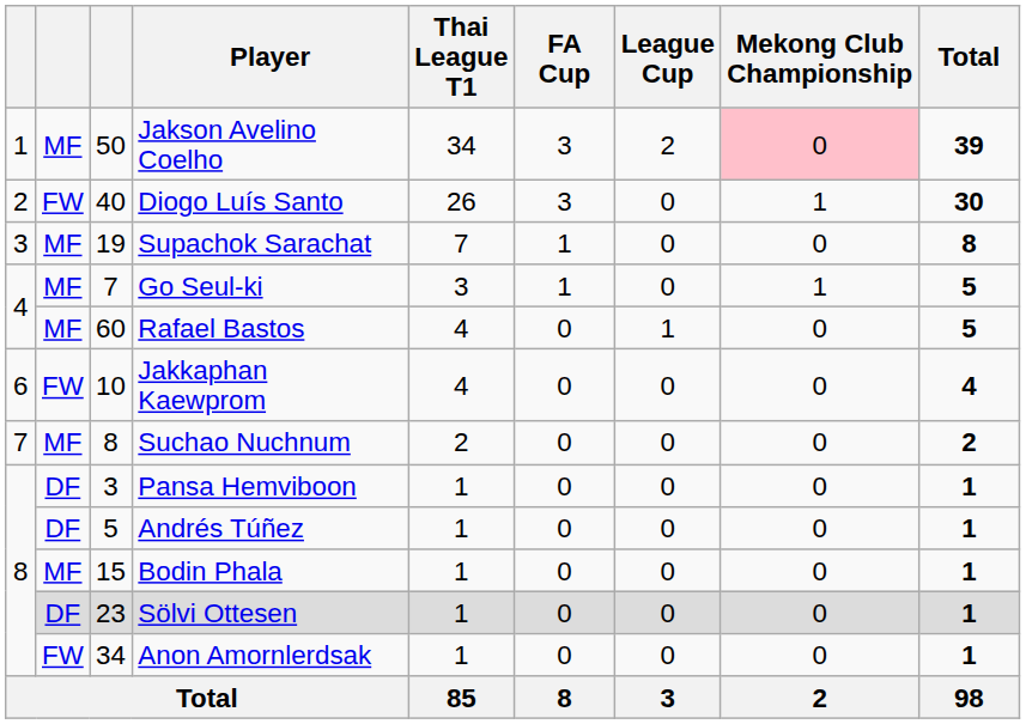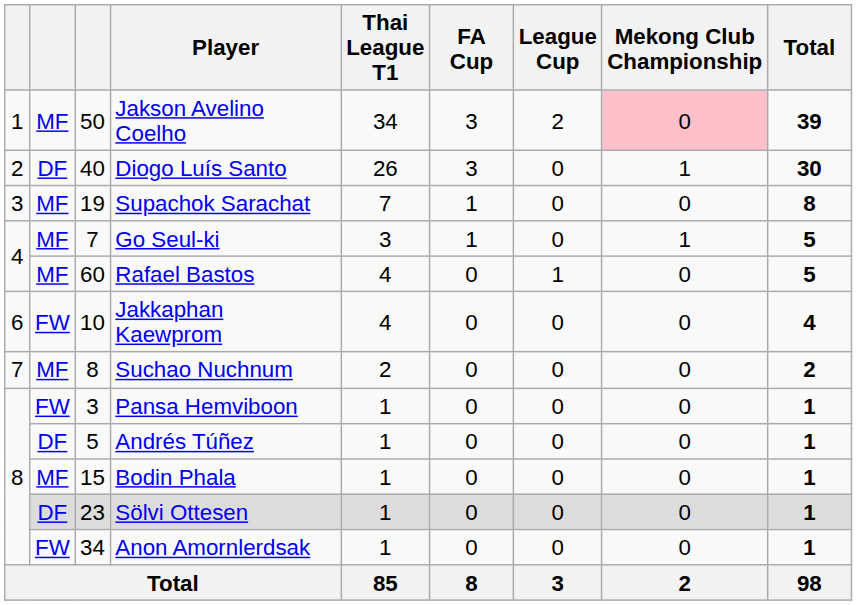Diogo Luís Santo | column 2: FW -> DF
Pansa Hemviboon | column 2: DF -> FW
